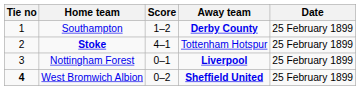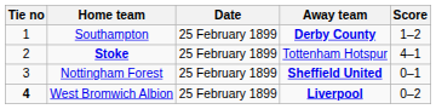columns swapped: Score <-> Date
Nottingham Forest | Away team: Liverpool -> Sheffield United
West Bromwich Albion | Away team: Sheffield United -> Liverpool
